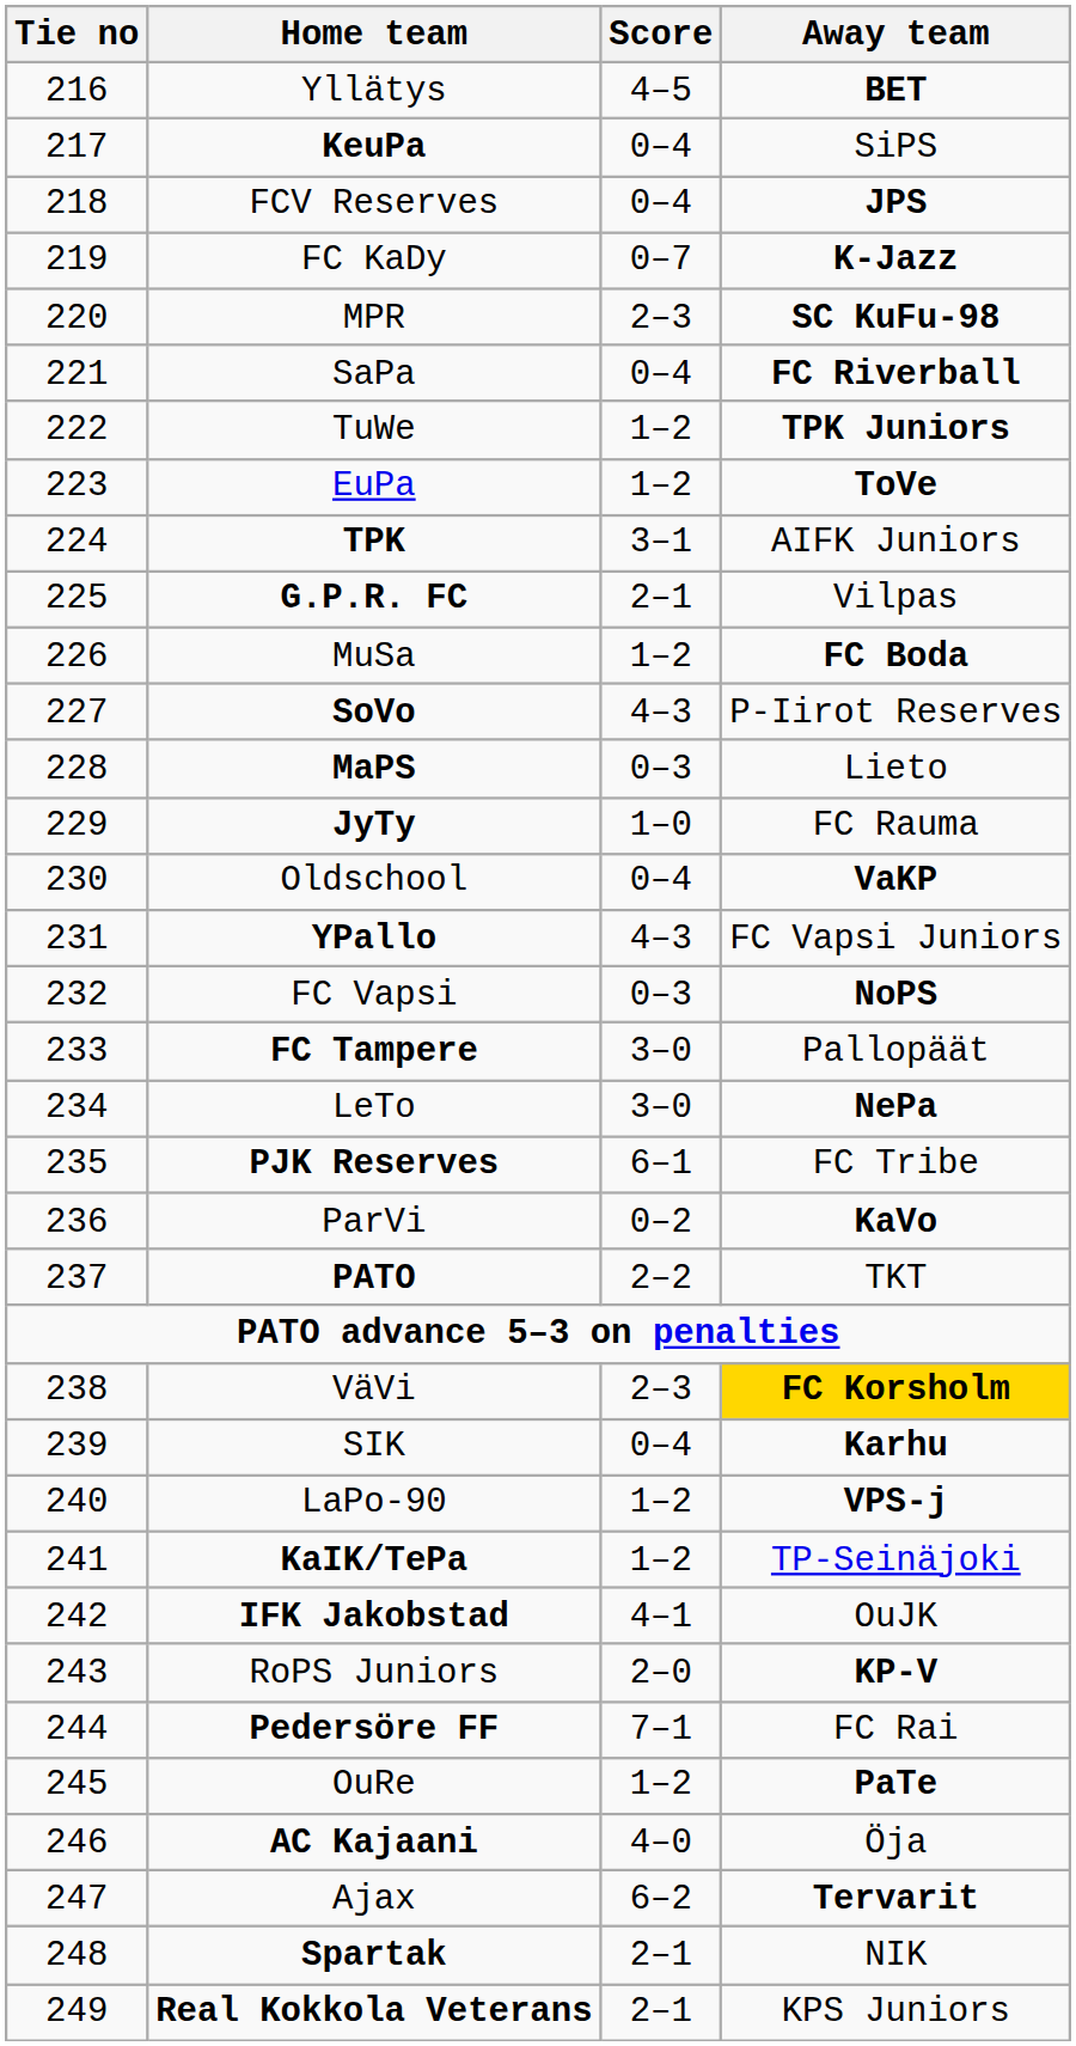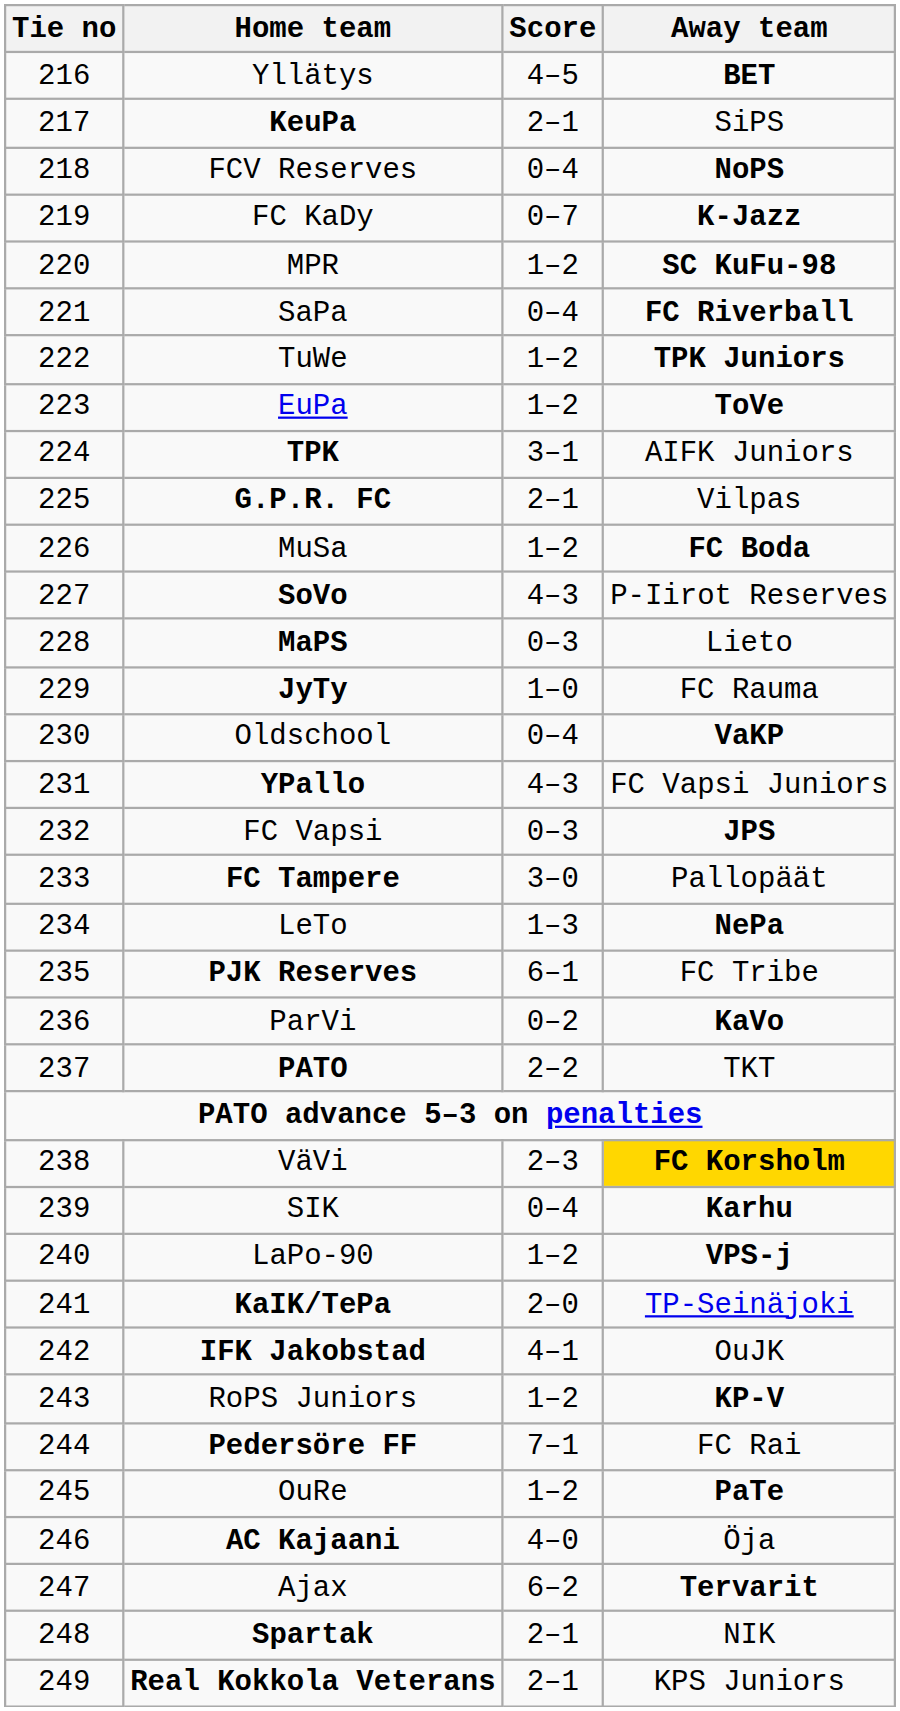KeuPa | Score: 0–4 -> 2–1
FCV Reserves | Away team: JPS -> NoPS
MPR | Score: 2–3 -> 1–2
FC Vapsi | Away team: NoPS -> JPS
LeTo | Score: 3–0 -> 1–3
KaIK/TePa | Score: 1–2 -> 2–0
RoPS Juniors | Score: 2–0 -> 1–2
